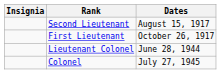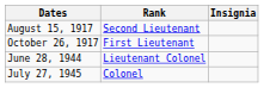columns swapped: Insignia <-> Dates
